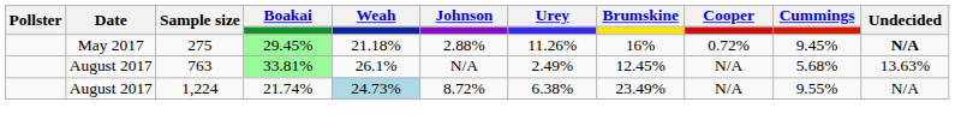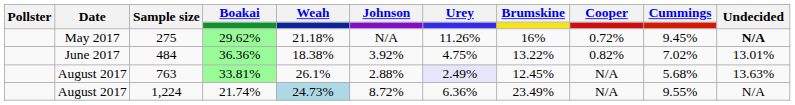275 | Boakai: 29.45% -> 29.62%
275 | Johnson: 2.88% -> N/A
+ row: June 2017 | 484 | 36.36% | 18.38% | 3.92% | 4.75% | 13.22% | 0.82% | 7.02% | 13.01%
763 | Johnson: N/A -> 2.88%
763 | Urey: no background -> lavender background
1,224 | Urey: 6.38% -> 6.36%
